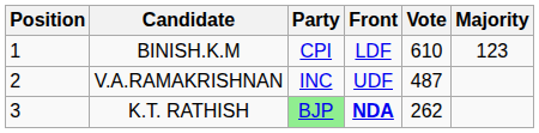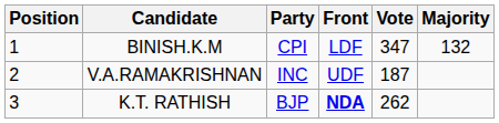BINISH.K.M | Vote: 610 -> 347
BINISH.K.M | Majority: 123 -> 132
V.A.RAMAKRISHNAN | Vote: 487 -> 187
K.T. RATHISH | Party: lightgreen background -> no background
